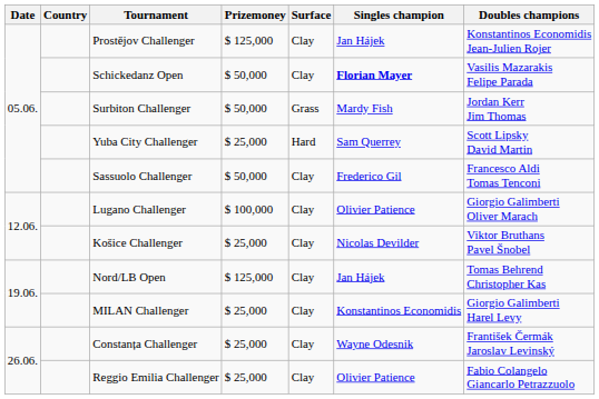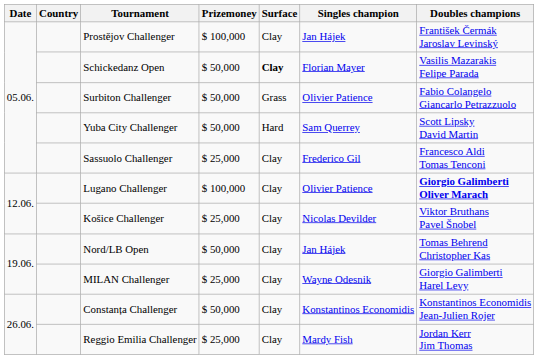Prostějov Challenger | Prizemoney: $ 125,000 -> $ 100,000
Prostějov Challenger | Doubles champions: Konstantinos Economidis Jean-Julien Rojer -> František Čermák Jaroslav Levinský
Schickedanz Open | Surface: normal -> bold
Schickedanz Open | Singles champion: bold -> normal
Surbiton Challenger | Singles champion: Mardy Fish -> Olivier Patience
Surbiton Challenger | Doubles champions: Jordan Kerr Jim Thomas -> Fabio Colangelo Giancarlo Petrazzuolo
Yuba City Challenger | Prizemoney: $ 25,000 -> $ 50,000
Sassuolo Challenger | Prizemoney: $ 50,000 -> $ 25,000
Lugano Challenger | Doubles champions: normal -> bold
Nord/LB Open | Prizemoney: $ 125,000 -> $ 50,000
MILAN Challenger | Singles champion: Konstantinos Economidis -> Wayne Odesnik
Constanța Challenger | Prizemoney: $ 25,000 -> $ 50,000
Constanța Challenger | Singles champion: Wayne Odesnik -> Konstantinos Economidis
Constanța Challenger | Doubles champions: František Čermák Jaroslav Levinský -> Konstantinos Economidis Jean-Julien Rojer
Reggio Emilia Challenger | Singles champion: Olivier Patience -> Mardy Fish
Reggio Emilia Challenger | Doubles champions: Fabio Colangelo Giancarlo Petrazzuolo -> Jordan Kerr Jim Thomas
